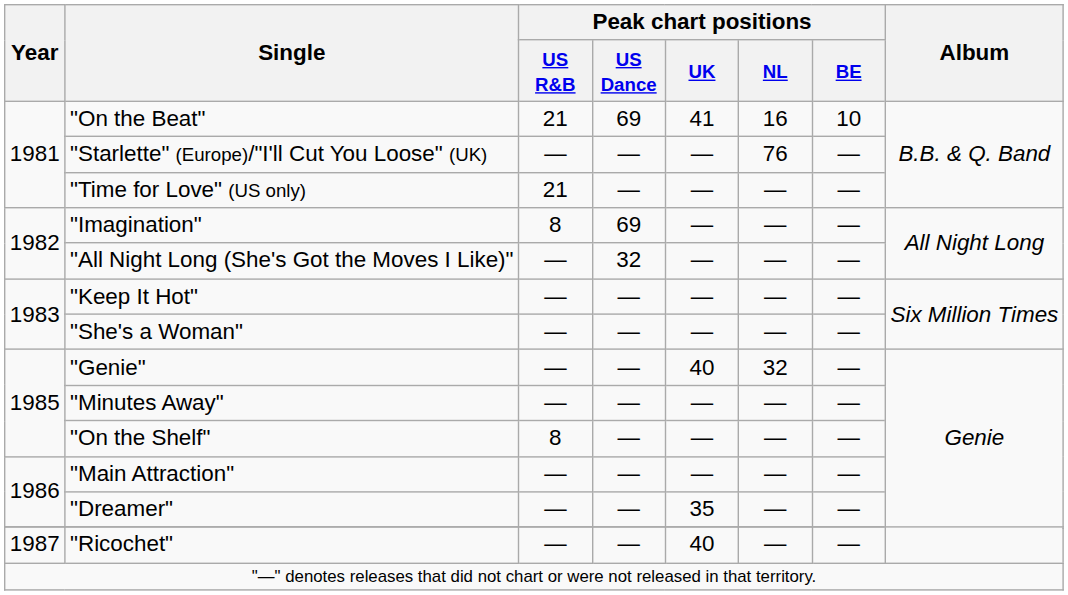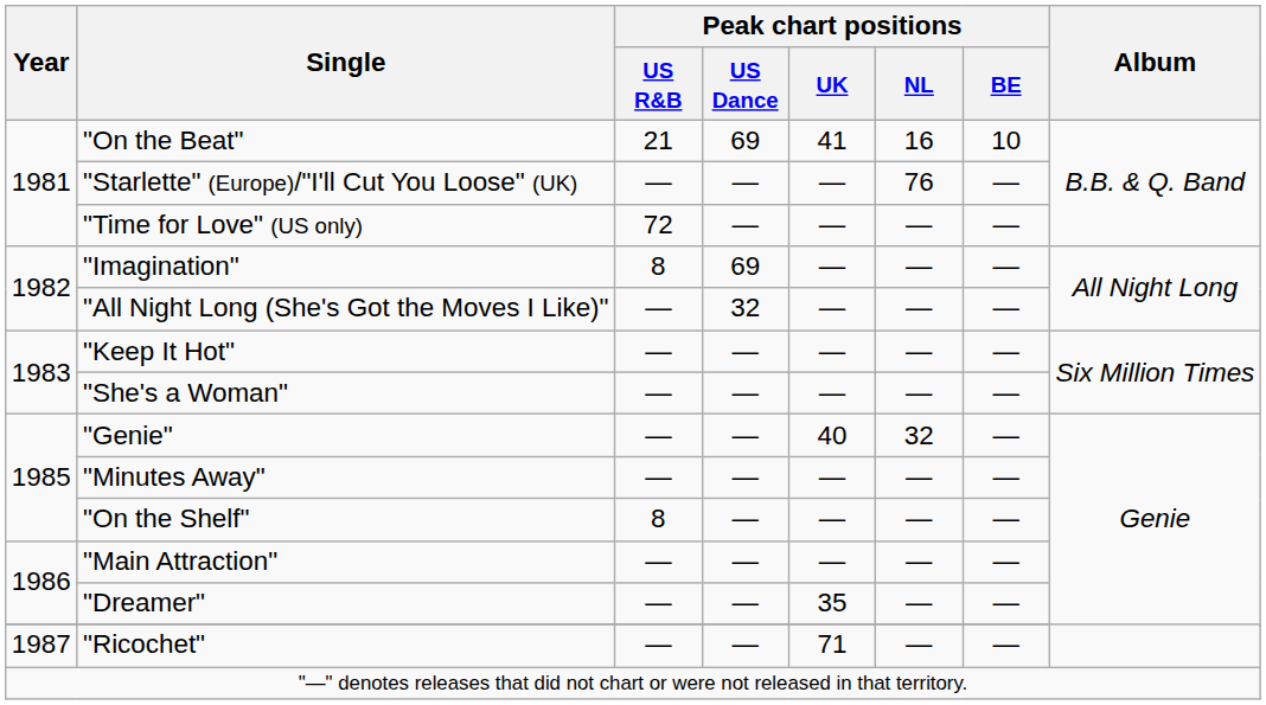"Time for Love" (US only) | Peak chart positions / US R&B: 21 -> 72
"Ricochet" | Peak chart positions / UK: 40 -> 71
